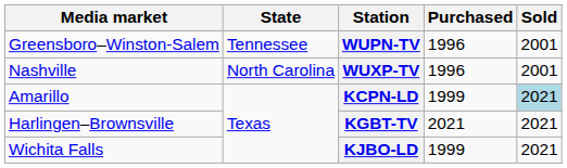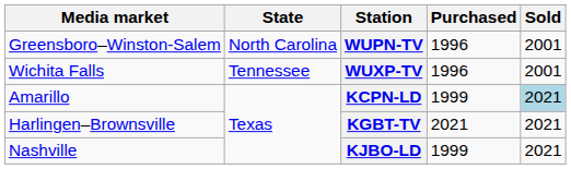WUPN-TV | State: Tennessee -> North Carolina
WUXP-TV | Media market: Nashville -> Wichita Falls
WUXP-TV | State: North Carolina -> Tennessee
KJBO-LD | Media market: Wichita Falls -> Nashville
